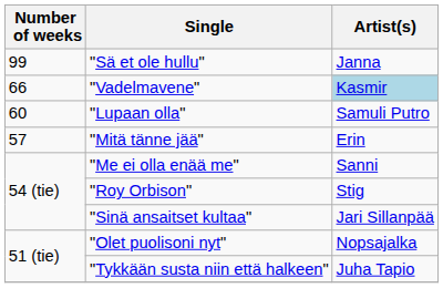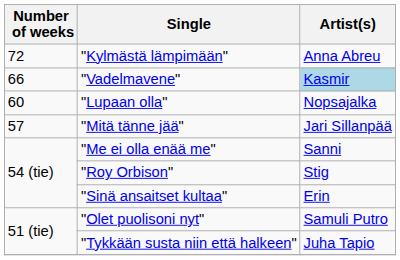- row: 99 | "Sä et ole hullu" | Janna
+ row: 72 | "Kylmästä lämpimään" | Anna Abreu
"Lupaan olla" | Artist(s): Samuli Putro -> Nopsajalka
"Mitä tänne jää" | Artist(s): Erin -> Jari Sillanpää
"Sinä ansaitset kultaa" | Artist(s): Jari Sillanpää -> Erin
"Olet puolisoni nyt" | Artist(s): Nopsajalka -> Samuli Putro
